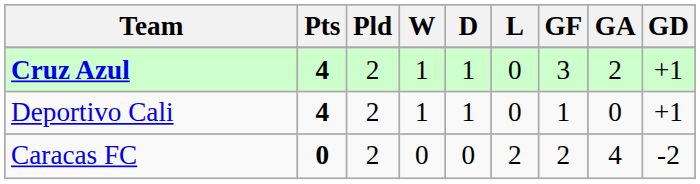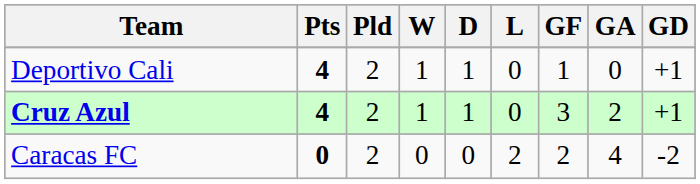rows swapped: Cruz Azul <-> Deportivo Cali
